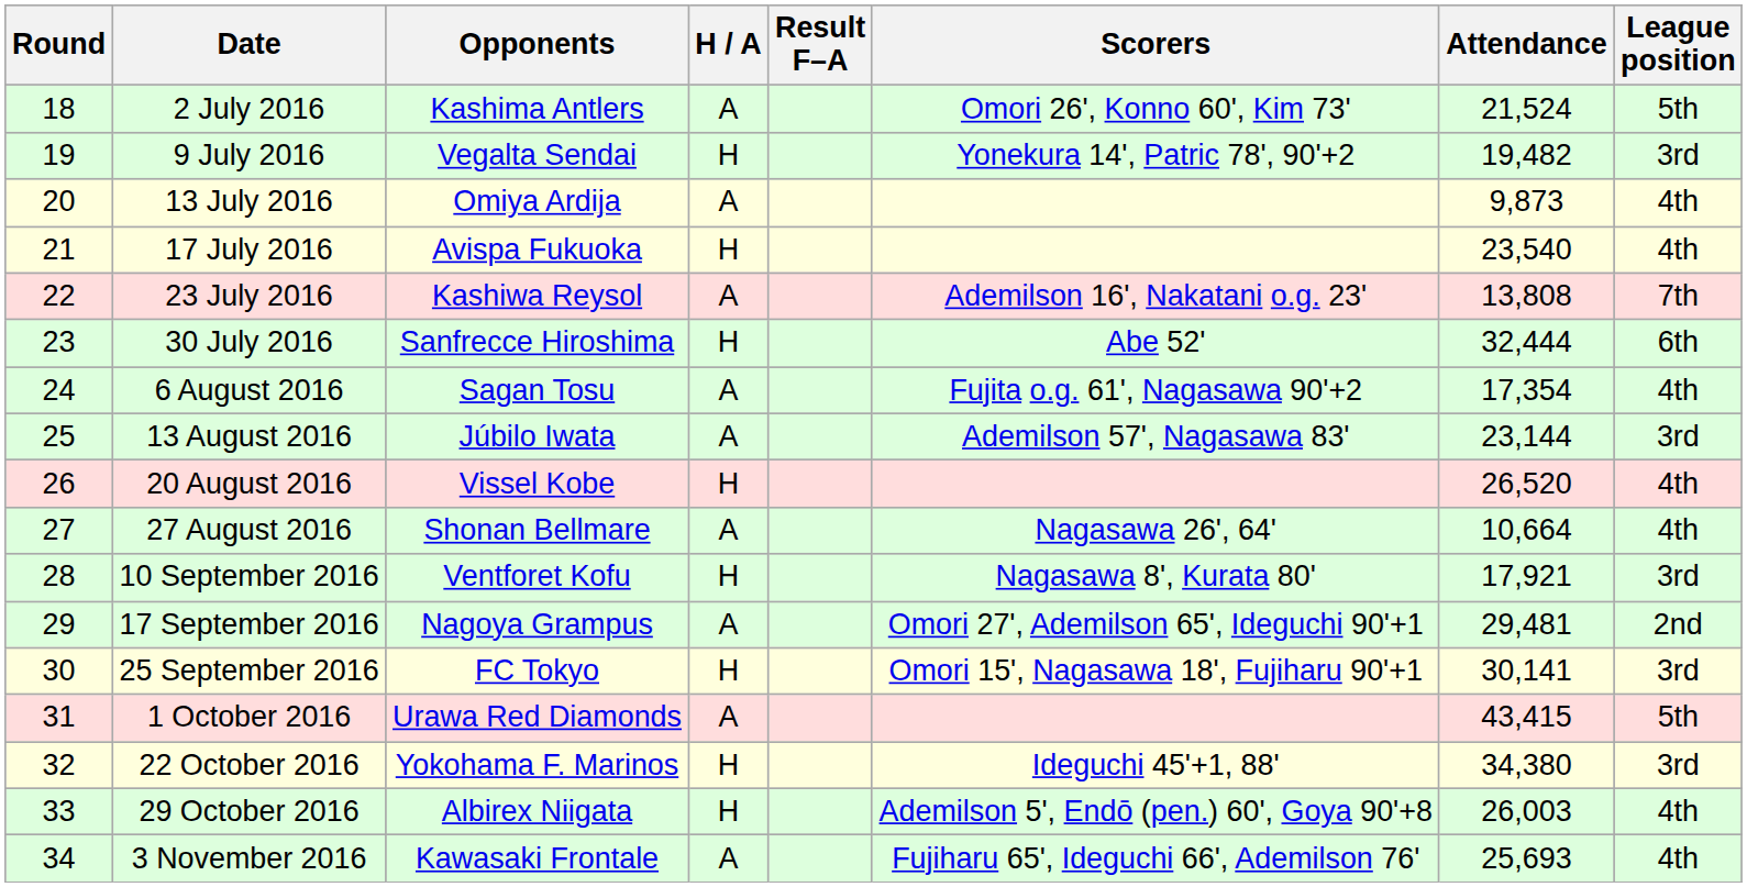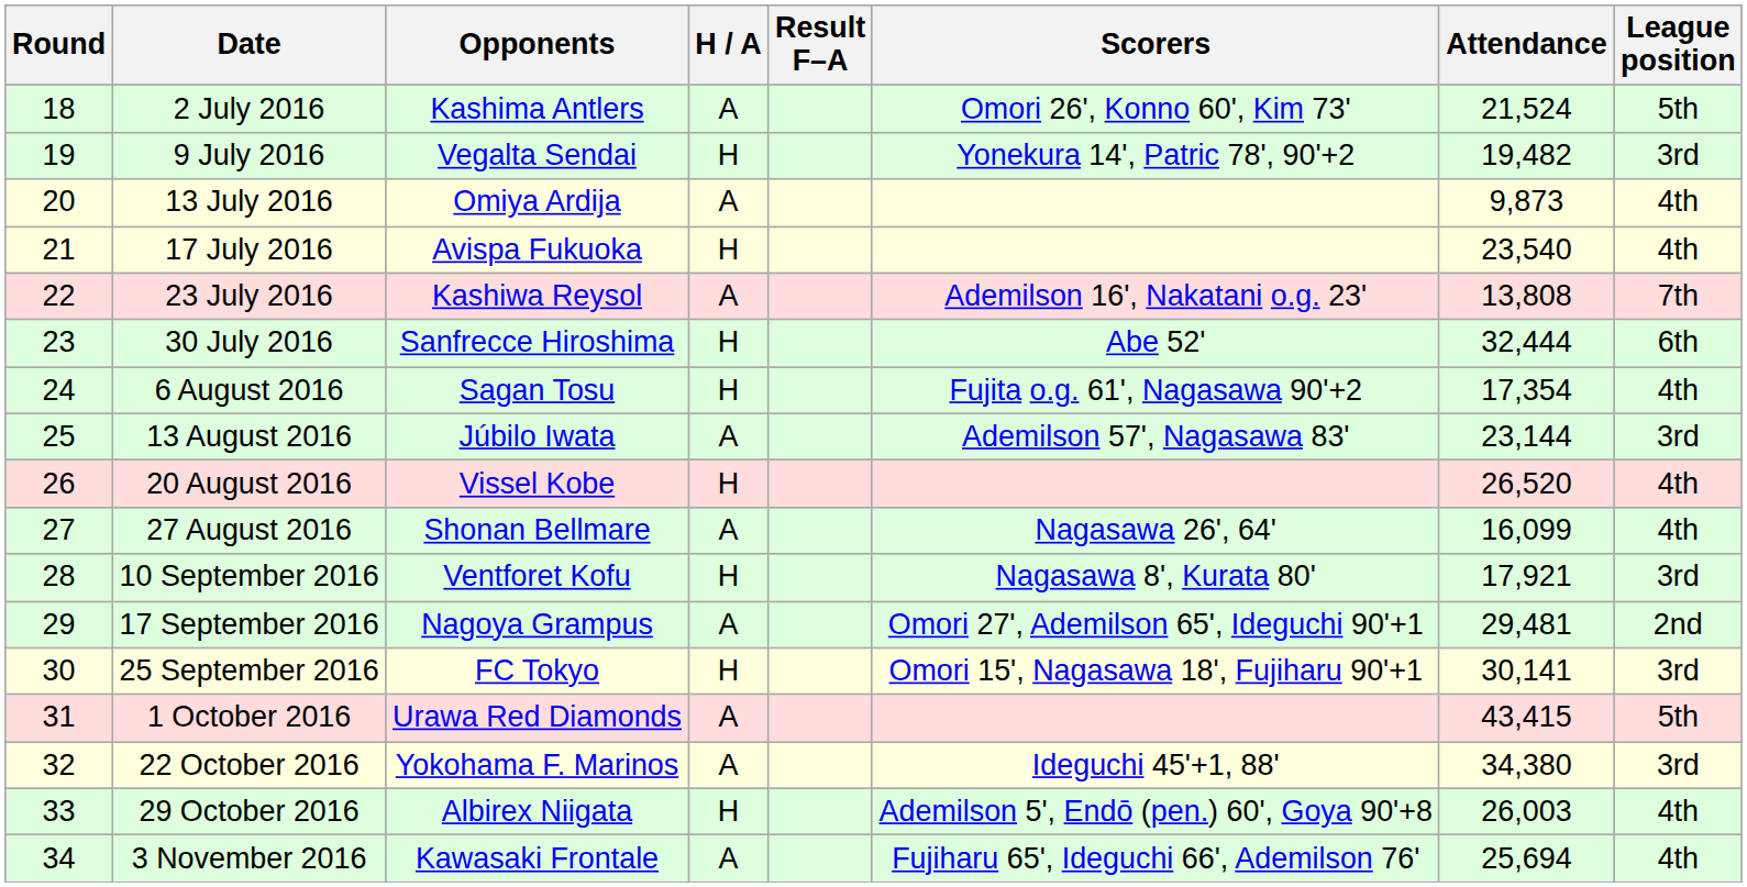6 August 2016 | H / A: A -> H
27 August 2016 | Attendance: 10,664 -> 16,099
22 October 2016 | H / A: H -> A
3 November 2016 | Attendance: 25,693 -> 25,694
